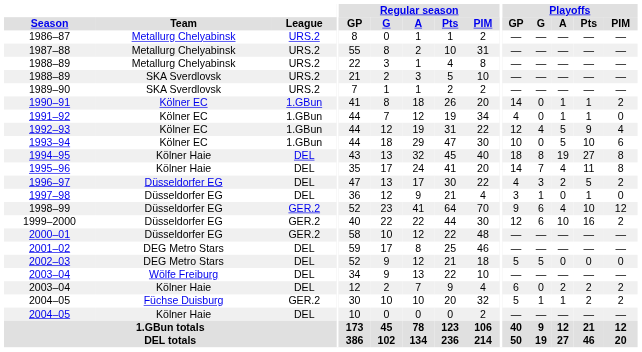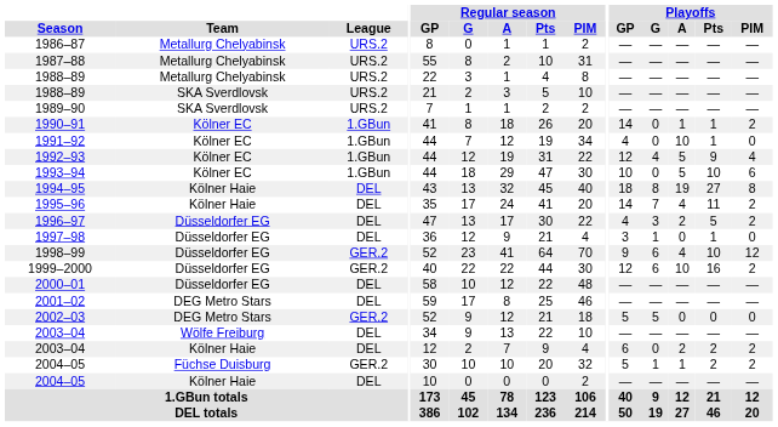1991–92 | Playoffs / A: 1 -> 10
1995–96 | Playoffs / PIM: 8 -> 2
2000–01 | League: GER.2 -> DEL
2002–03 | League: DEL -> GER.2
